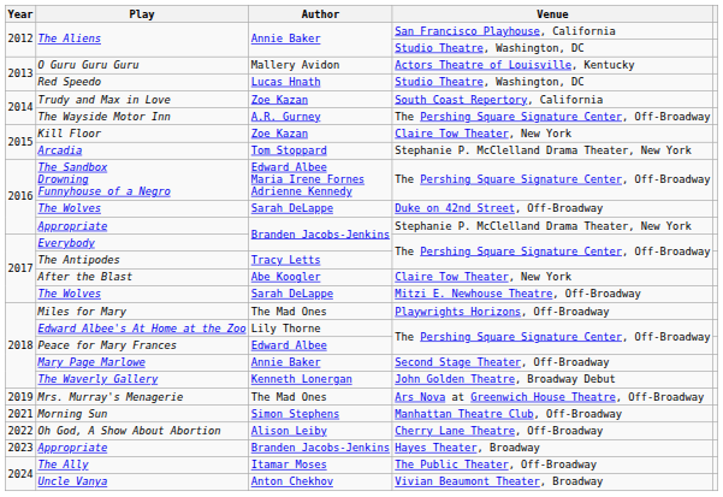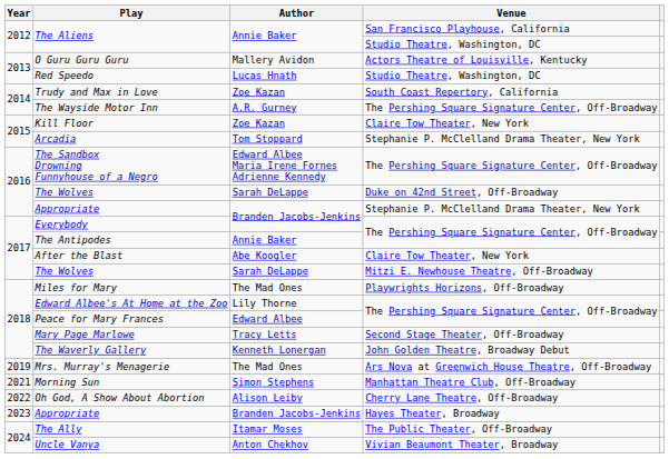The Antipodes | Author: Tracy Letts -> Annie Baker
Mary Page Marlowe | Author: Annie Baker -> Tracy Letts
